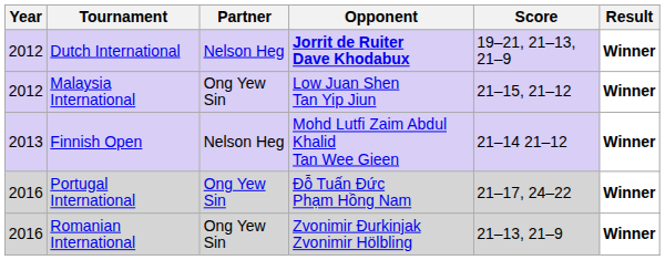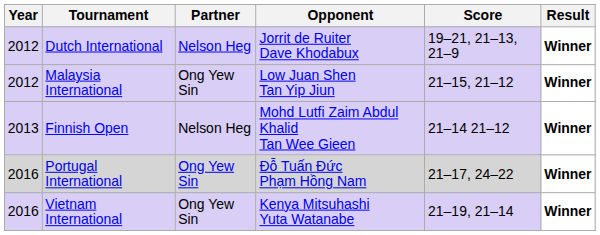Dutch International | Opponent: bold -> normal
- row: 2016 | Romanian International | Ong Yew Sin | Zvonimir Đurkinjak Zvonimir Hölbling | 21–13, 21–9 | Winner
+ row: 2016 | Vietnam International | Ong Yew Sin | Kenya Mitsuhashi Yuta Watanabe | 21–19, 21–14 | Winner
